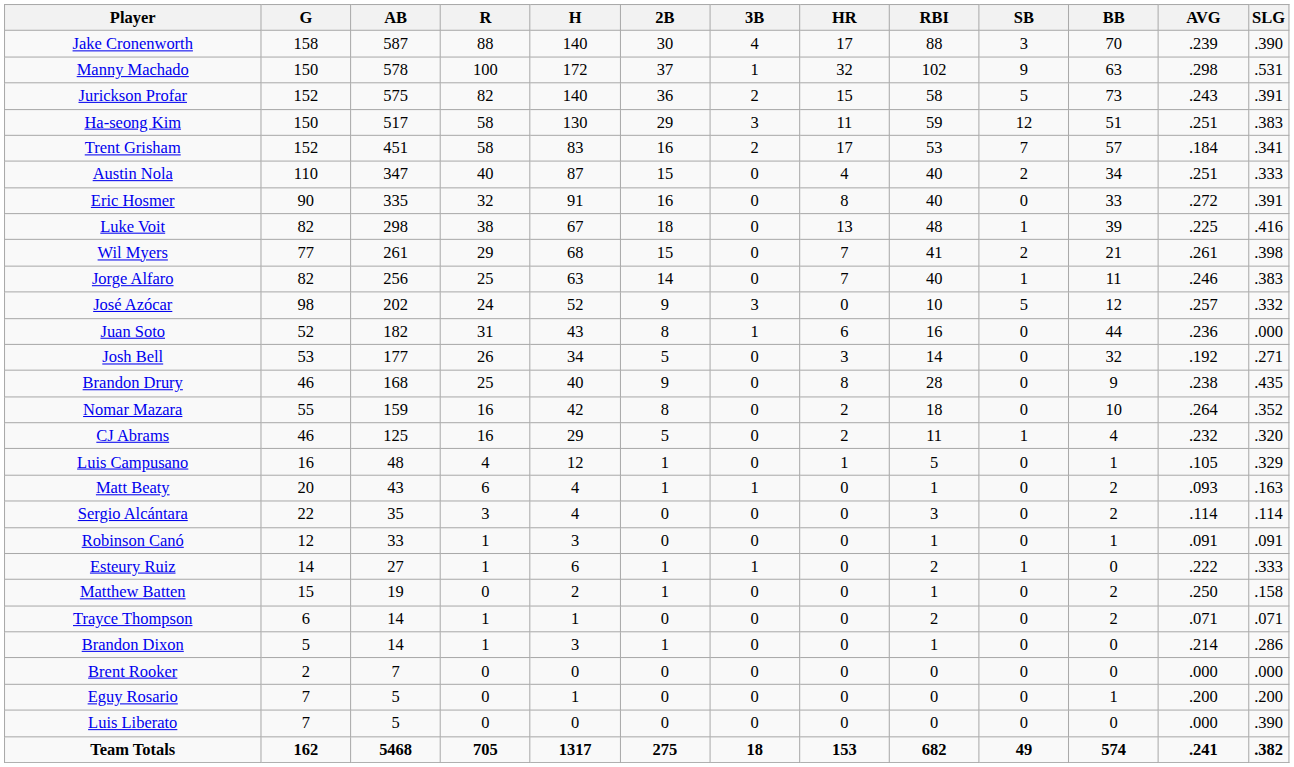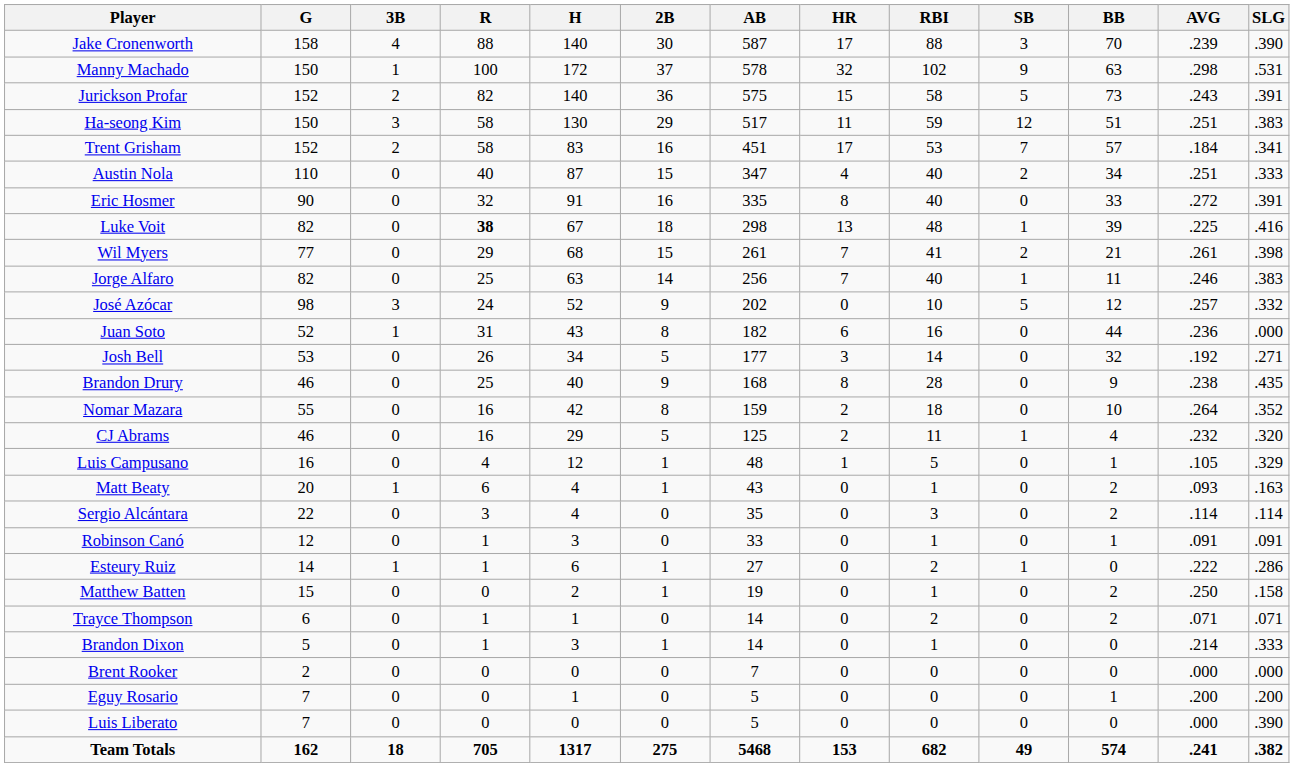columns swapped: AB <-> 3B
Luke Voit | R: normal -> bold
Esteury Ruiz | SLG: .333 -> .286
Brandon Dixon | SLG: .286 -> .333
